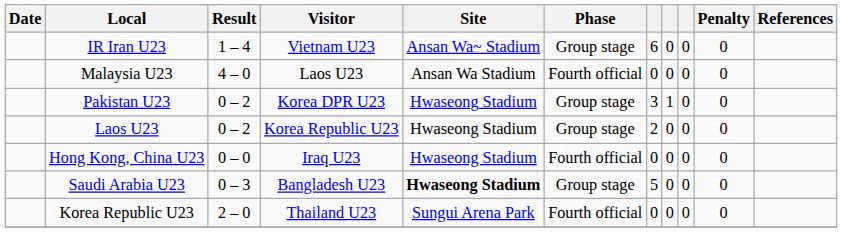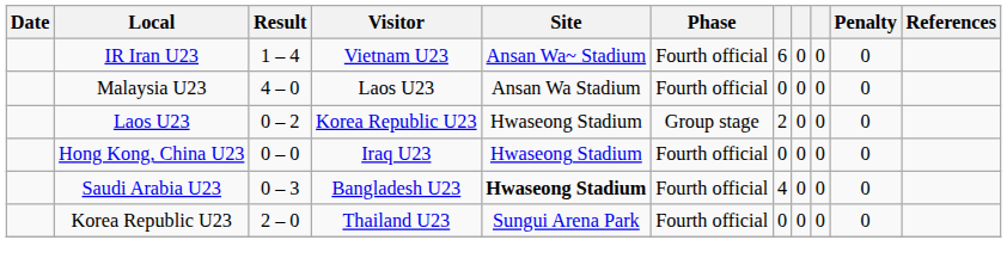IR Iran U23 | Phase: Group stage -> Fourth official
- row: Pakistan U23 | 0 – 2 | Korea DPR U23 | Hwaseong Stadium | Group stage | 3 | 1 | 0 | 0
Saudi Arabia U23 | Phase: Group stage -> Fourth official
Saudi Arabia U23 | column 7: 5 -> 4
